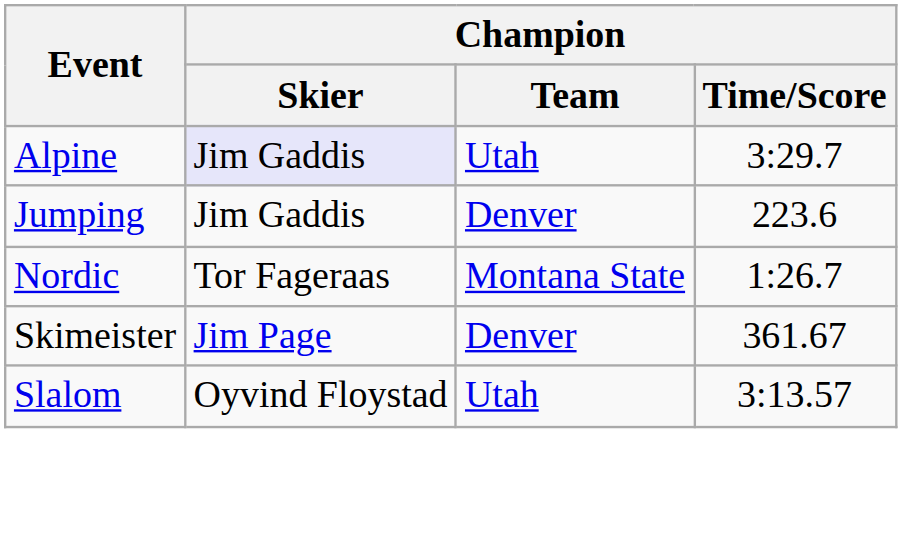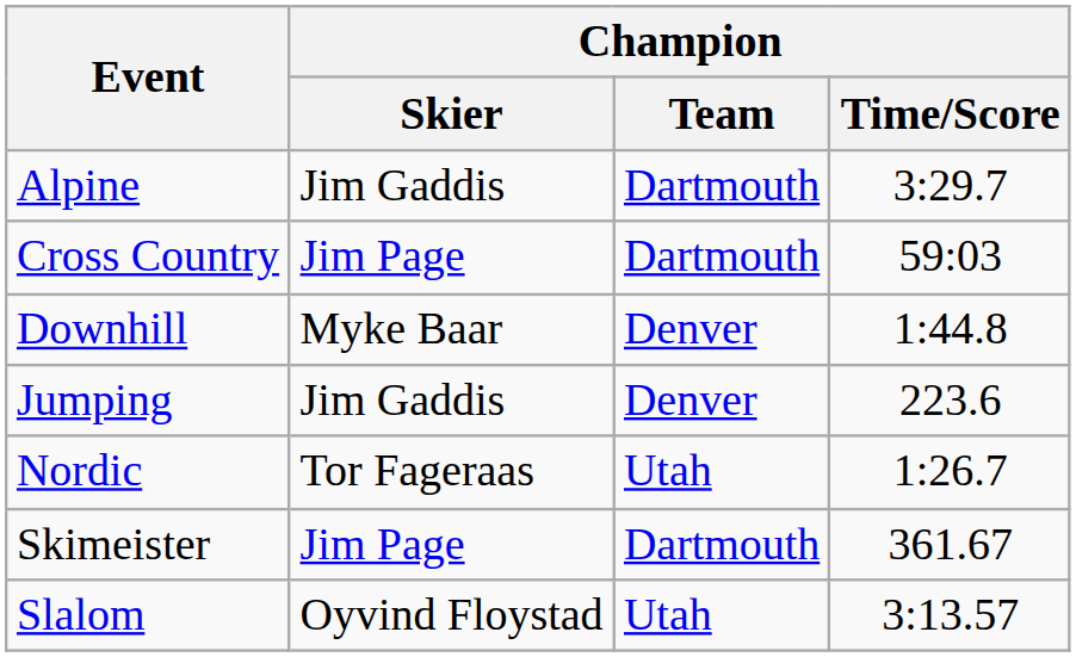Alpine | Champion / Skier: lavender background -> no background
Alpine | Champion / Team: Utah -> Dartmouth
+ row: Cross Country | Jim Page | Dartmouth | 59:03
+ row: Downhill | Myke Baar | Denver | 1:44.8
Nordic | Champion / Team: Montana State -> Utah
Skimeister | Champion / Team: Denver -> Dartmouth
